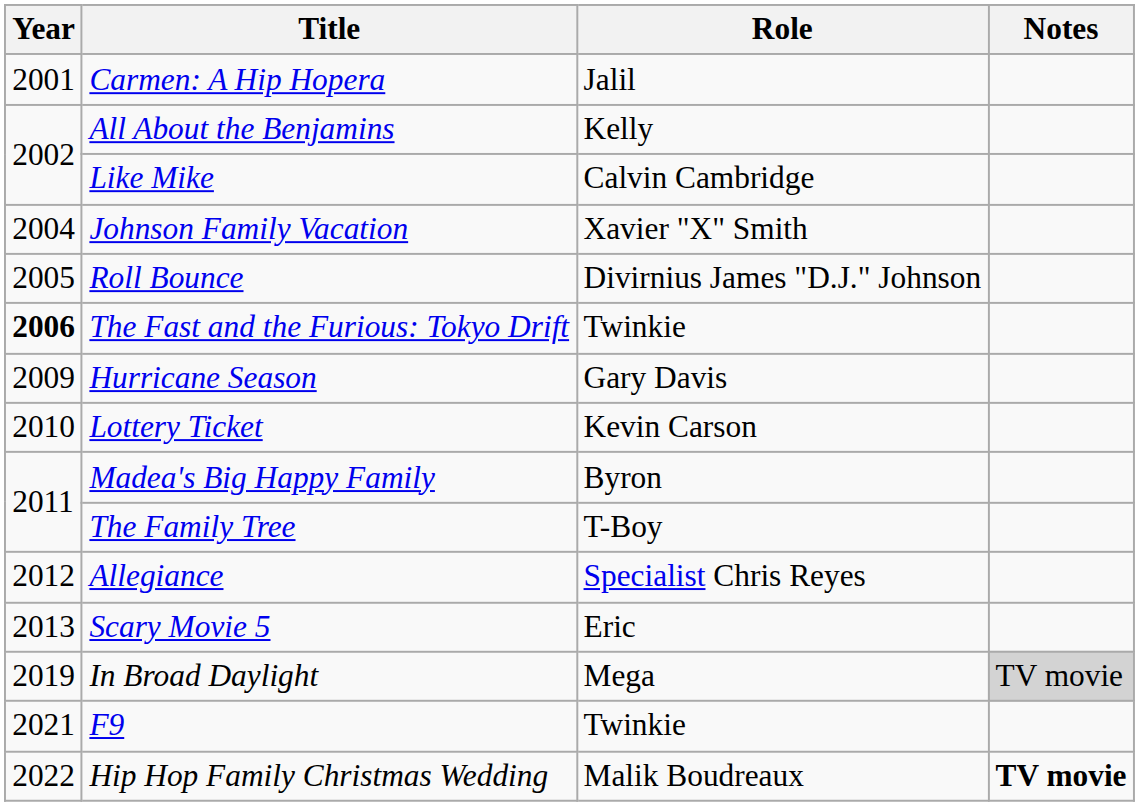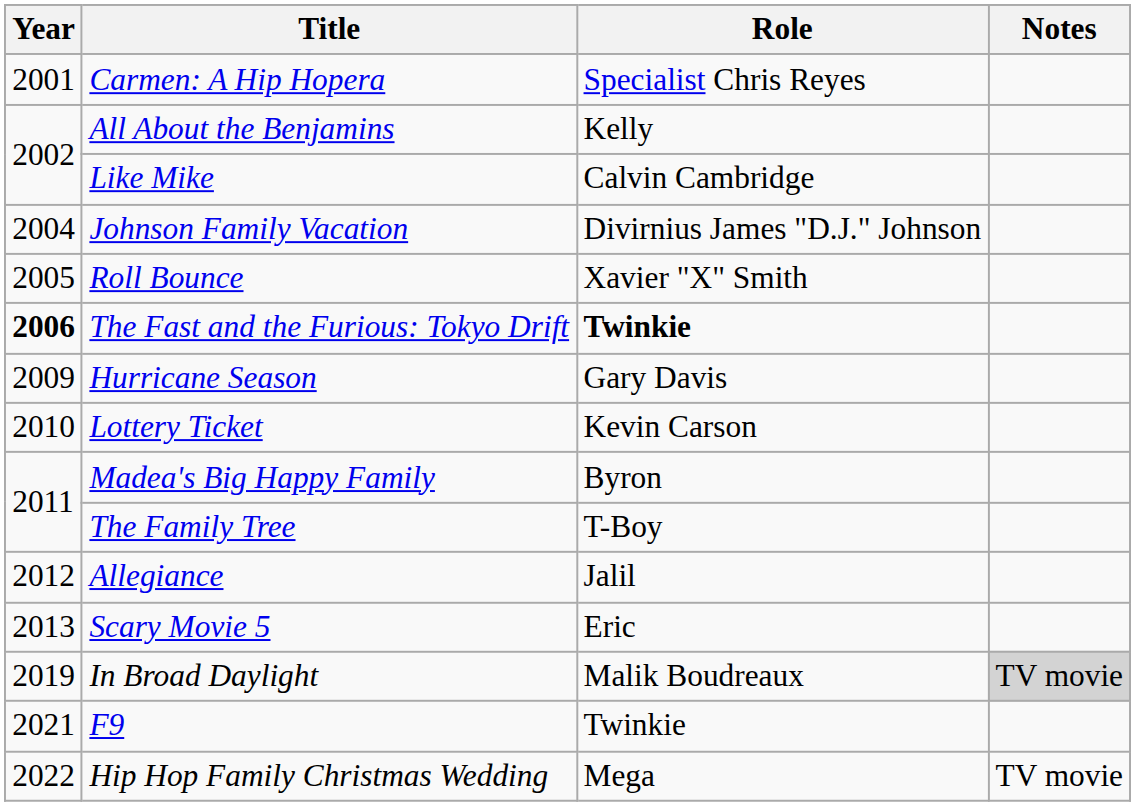Carmen: A Hip Hopera | Role: Jalil -> Specialist Chris Reyes
Johnson Family Vacation | Role: Xavier "X" Smith -> Divirnius James "D.J." Johnson
Roll Bounce | Role: Divirnius James "D.J." Johnson -> Xavier "X" Smith
The Fast and the Furious: Tokyo Drift | Role: normal -> bold
Allegiance | Role: Specialist Chris Reyes -> Jalil
In Broad Daylight | Role: Mega -> Malik Boudreaux
Hip Hop Family Christmas Wedding | Role: Malik Boudreaux -> Mega
Hip Hop Family Christmas Wedding | Notes: bold -> normal
